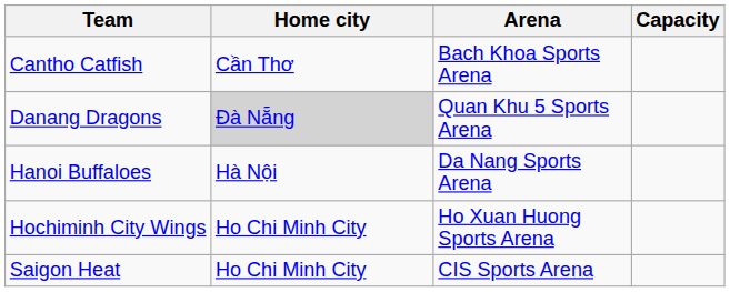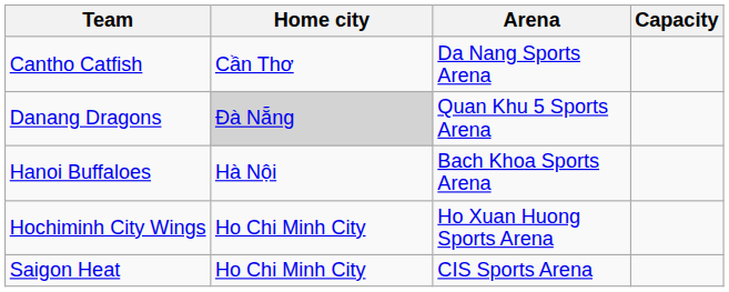Cantho Catfish | Arena: Bach Khoa Sports Arena -> Da Nang Sports Arena
Hanoi Buffaloes | Arena: Da Nang Sports Arena -> Bach Khoa Sports Arena
